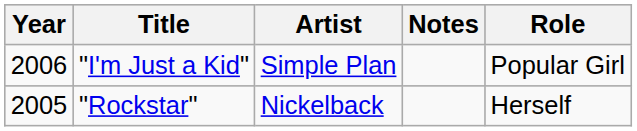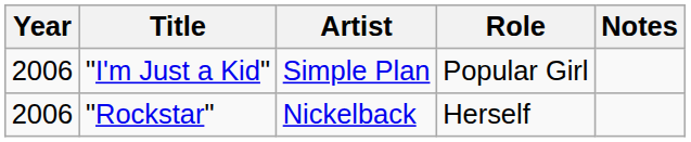columns swapped: Role <-> Notes
"Rockstar" | Year: 2005 -> 2006
